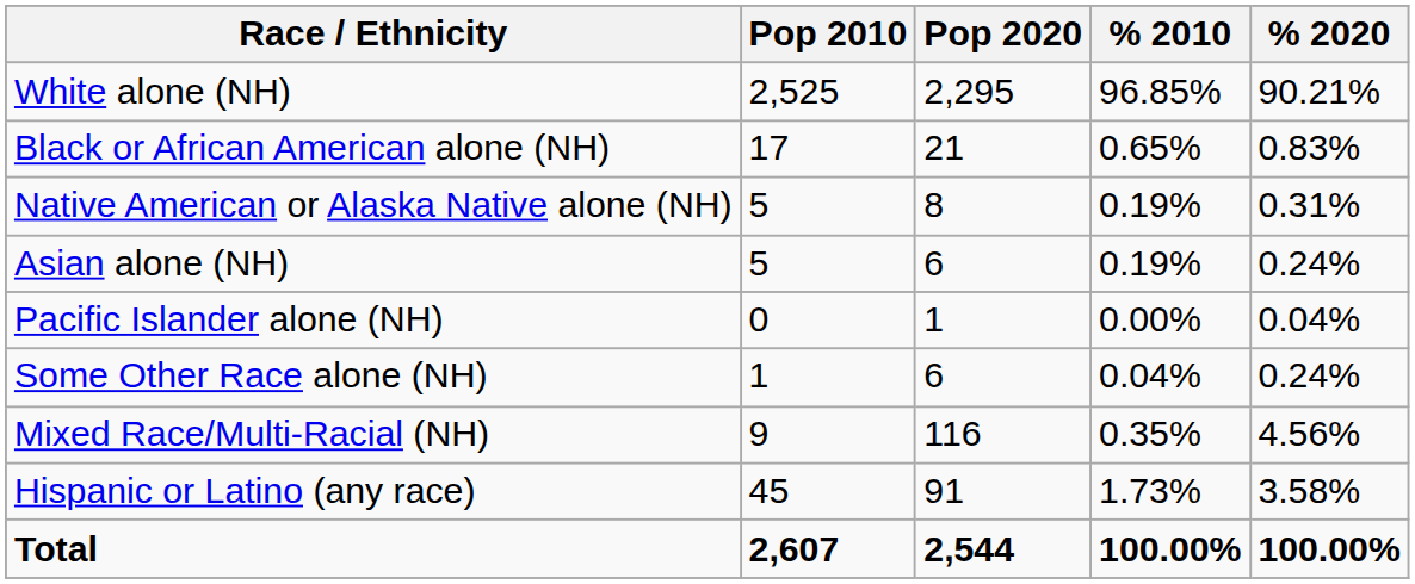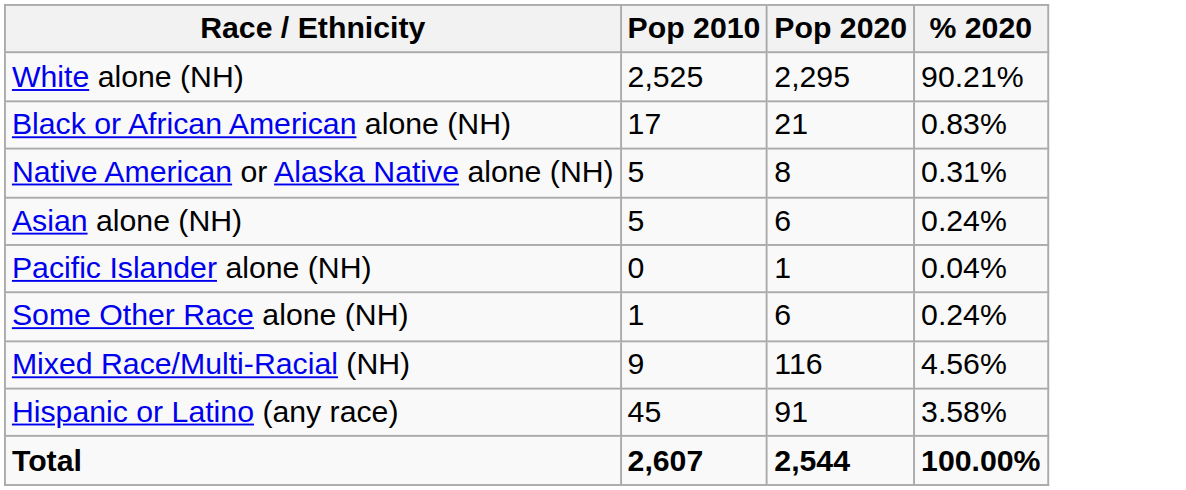- column: % 2010 | 96.85% | 0.65% | 0.19% | 0.19% | 0.00% | 0.04% | 0.35% | 1.73% | 100.00%
